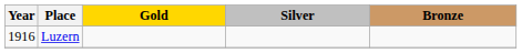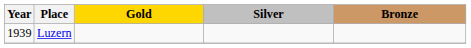Luzern | Year: 1916 -> 1939
